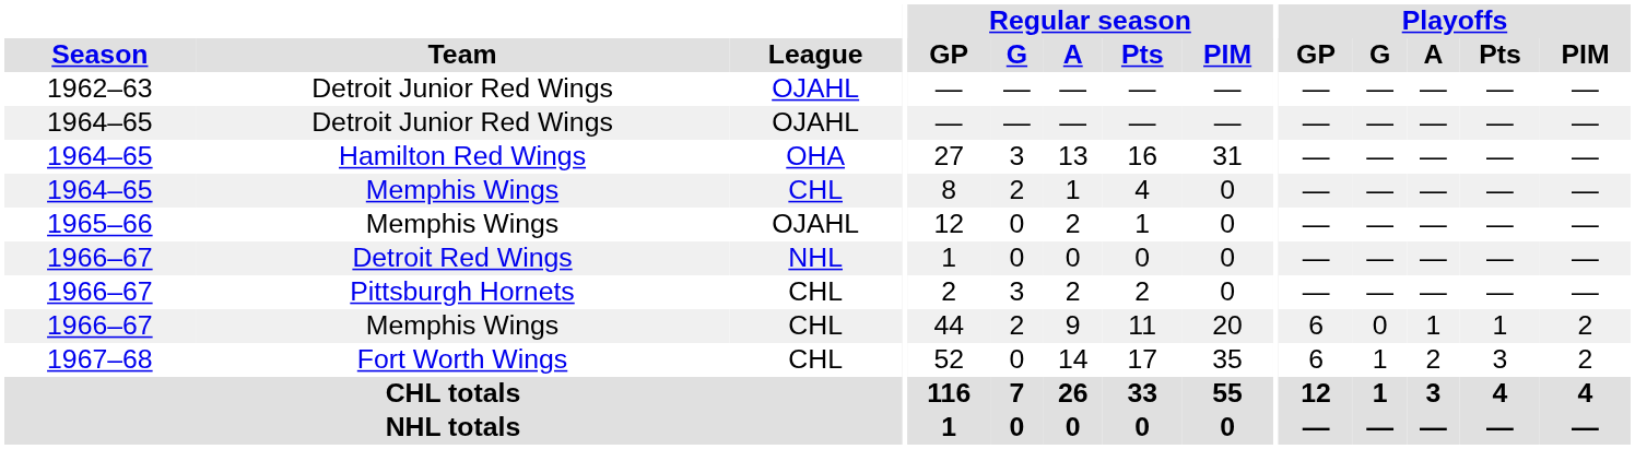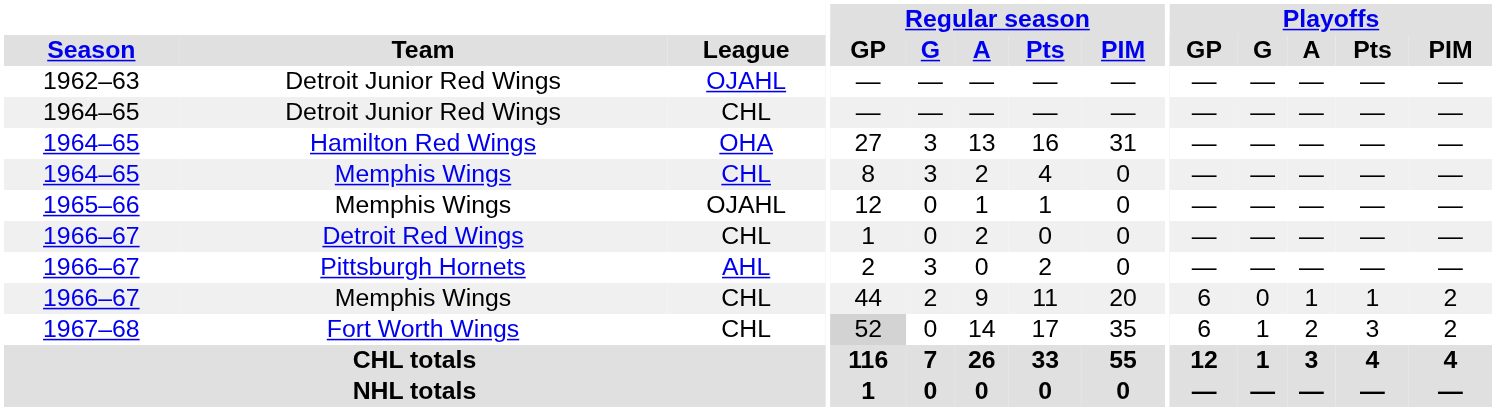1964–65 / Detroit Junior Red Wings | League: OJAHL -> CHL
1964–65 / Memphis Wings | Regular season / G: 2 -> 3
1964–65 / Memphis Wings | Regular season / A: 1 -> 2
1965–66 / Memphis Wings | Regular season / A: 2 -> 1
Detroit Red Wings | League: NHL -> CHL
Detroit Red Wings | Regular season / A: 0 -> 2
Pittsburgh Hornets | League: CHL -> AHL
Pittsburgh Hornets | Regular season / A: 2 -> 0
Fort Worth Wings | Regular season / GP: no background -> lightgrey background
